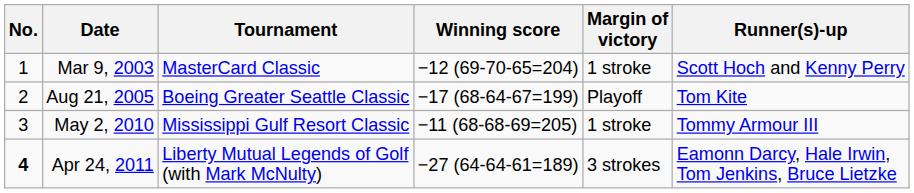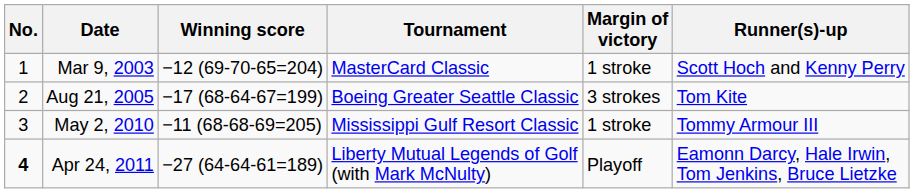columns swapped: Tournament <-> Winning score
Aug 21, 2005 | Margin of victory: Playoff -> 3 strokes
Apr 24, 2011 | Margin of victory: 3 strokes -> Playoff
